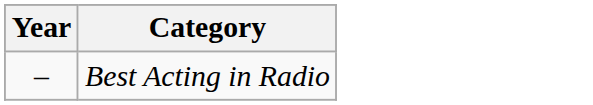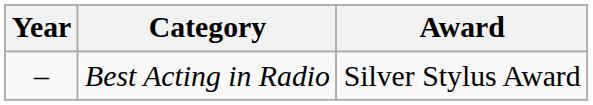+ column: Award | Silver Stylus Award
